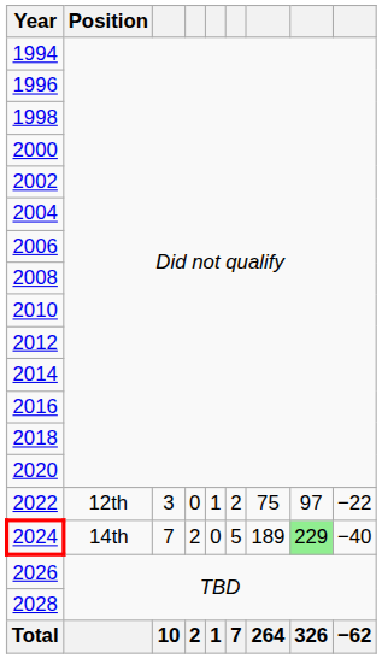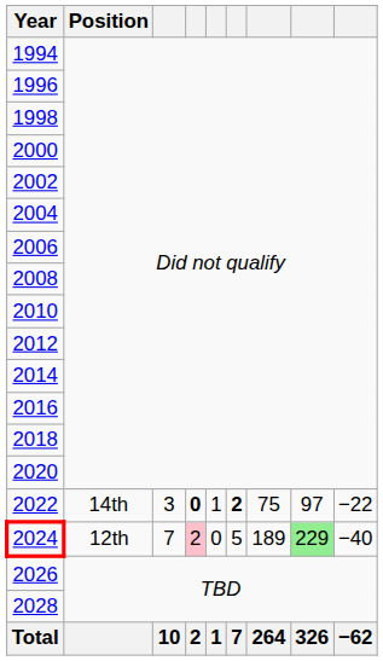2022 | Position: 12th -> 14th
2022 | column 4: normal -> bold
2022 | column 6: normal -> bold
2024 | Position: 14th -> 12th
2024 | column 4: no background -> pink background
